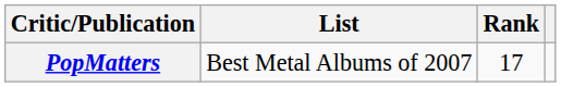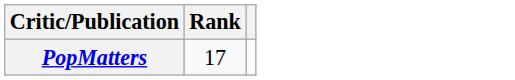- column: List | Best Metal Albums of 2007
